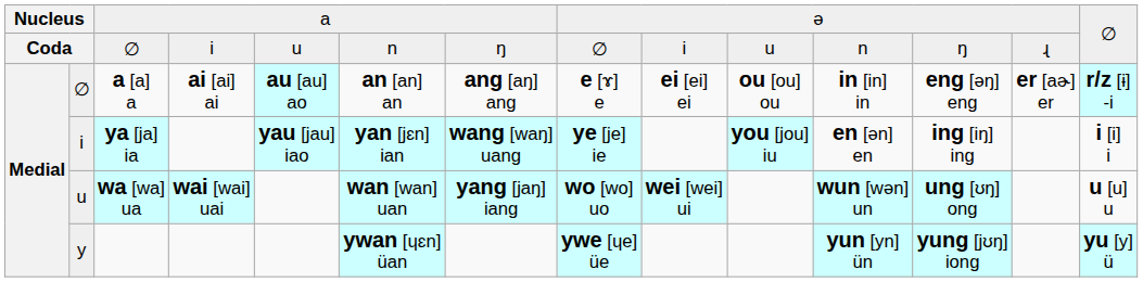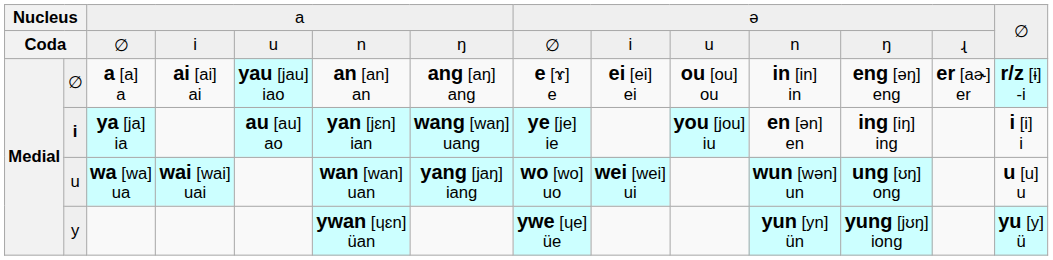a [a] a | column 5: au [au] ao -> yau [jau] iao
ya [ja] ia | column 2: normal -> bold
ya [ja] ia | column 5: yau [jau] iao -> au [au] ao
